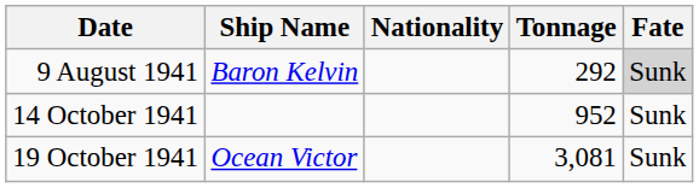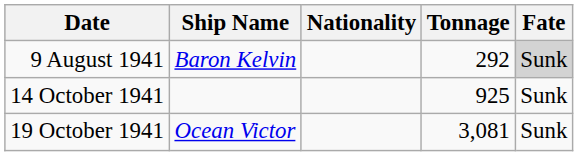14 October 1941 | Tonnage: 952 -> 925
